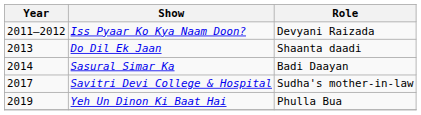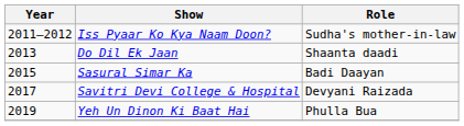Iss Pyaar Ko Kya Naam Doon? | Role: Devyani Raizada -> Sudha's mother-in-law
Sasural Simar Ka | Year: 2014 -> 2015
Savitri Devi College & Hospital | Role: Sudha's mother-in-law -> Devyani Raizada
